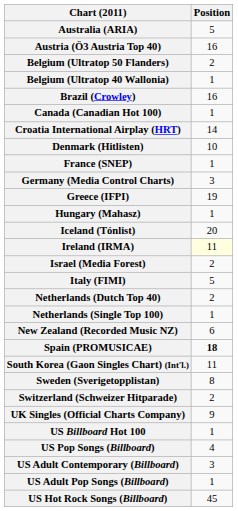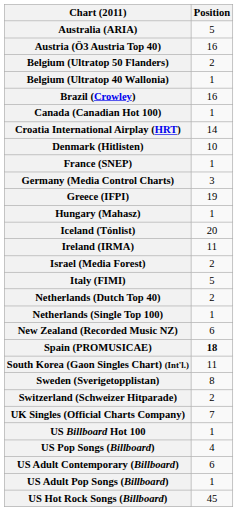Ireland (IRMA) | Position: lightyellow background -> no background
UK Singles (Official Charts Company) | Position: 9 -> 7
US Adult Contemporary (Billboard) | Position: 3 -> 6
